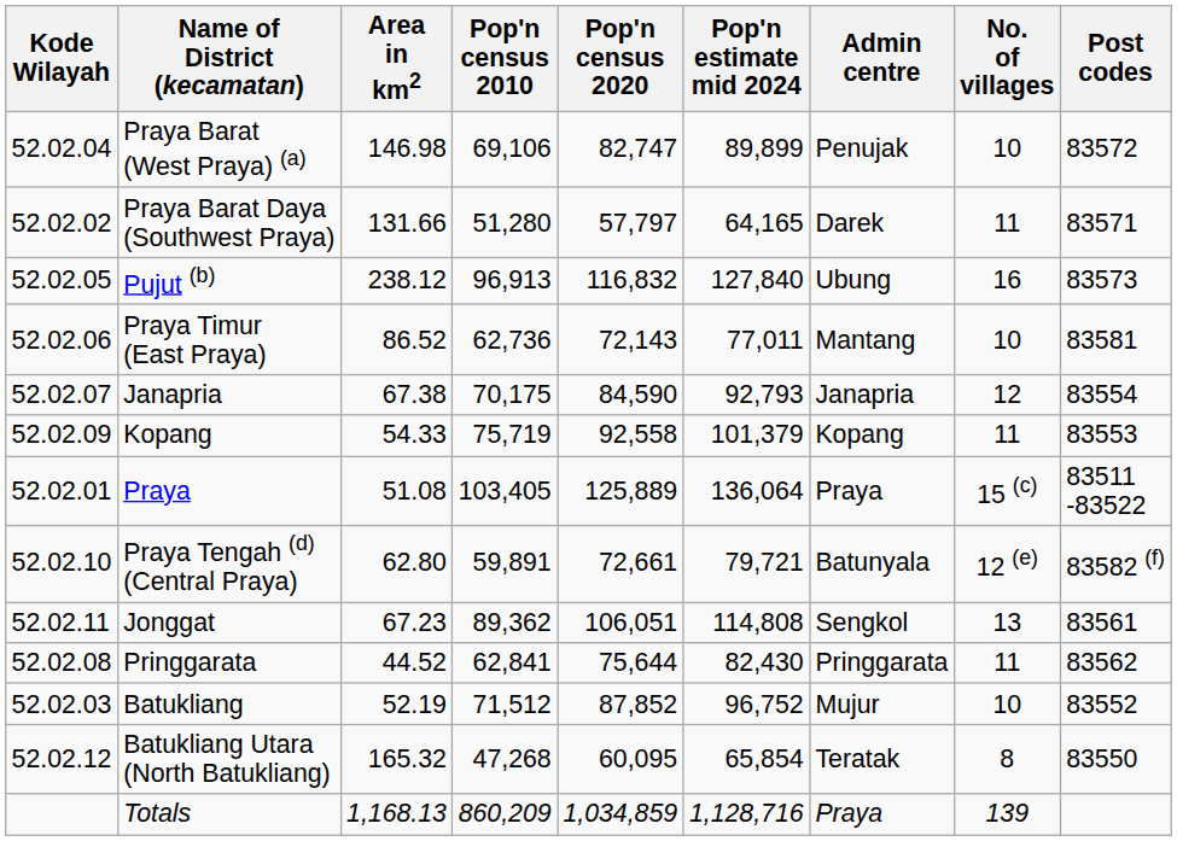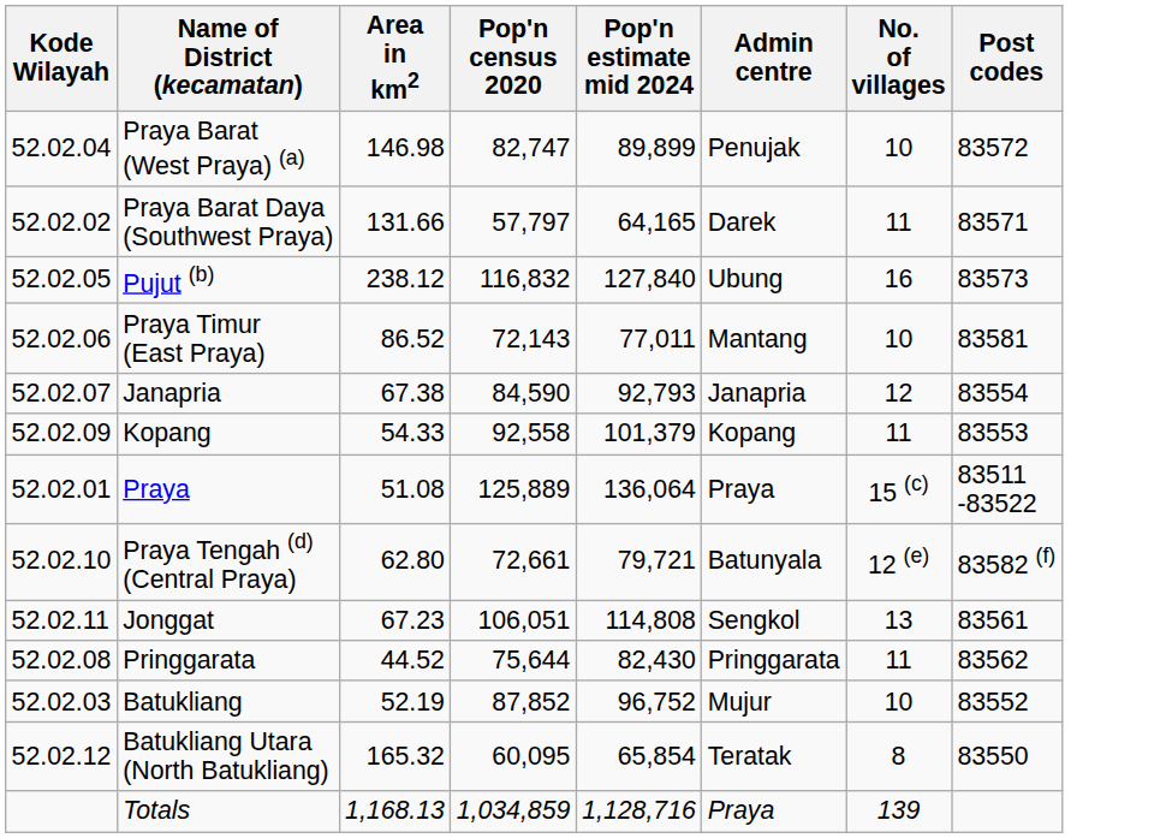- column: Pop'n census 2010 | 69,106 | 51,280 | 96,913 | 62,736 | 70,175 | 75,719 | 103,405 | 59,891 | 89,362 | 62,841 | 71,512 | 47,268 | 860,209
